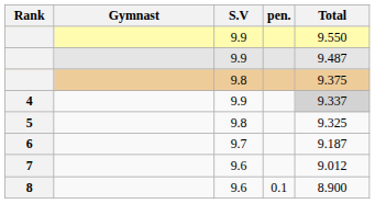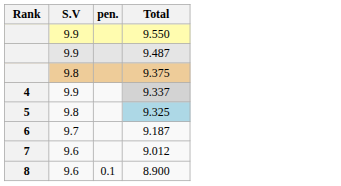- column: Gymnast
5 | Total: no background -> lightblue background
